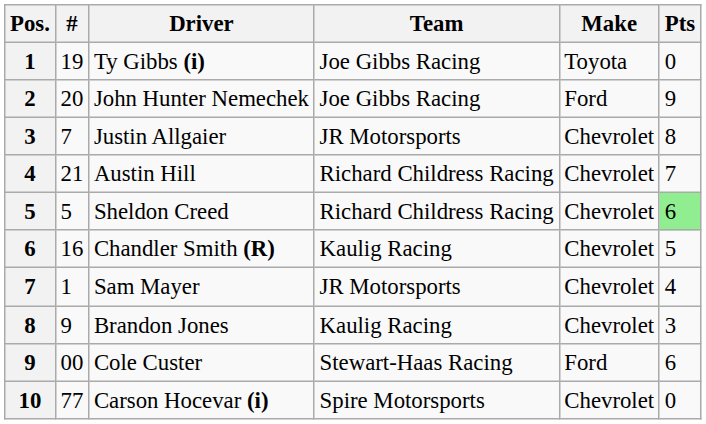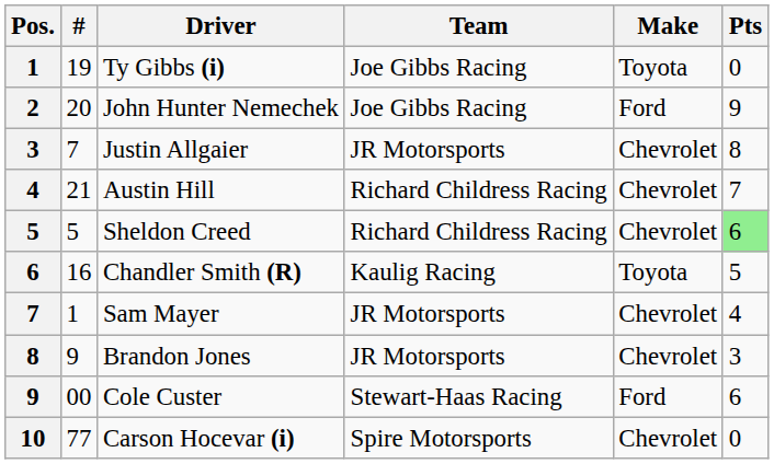Chandler Smith (R) | Make: Chevrolet -> Toyota
Brandon Jones | Team: Kaulig Racing -> JR Motorsports
